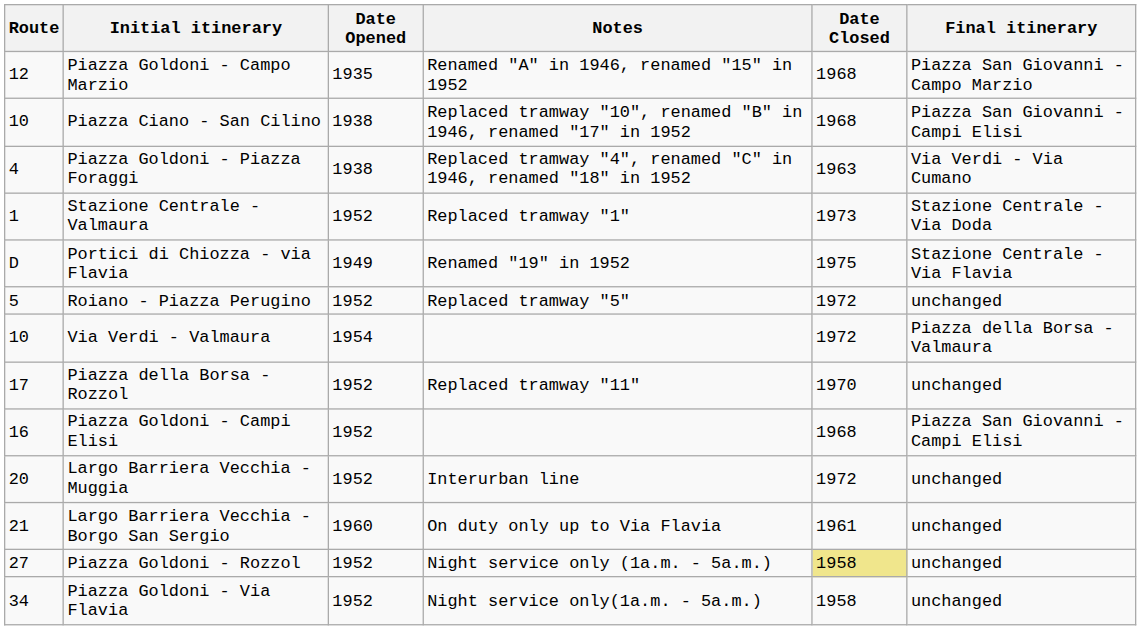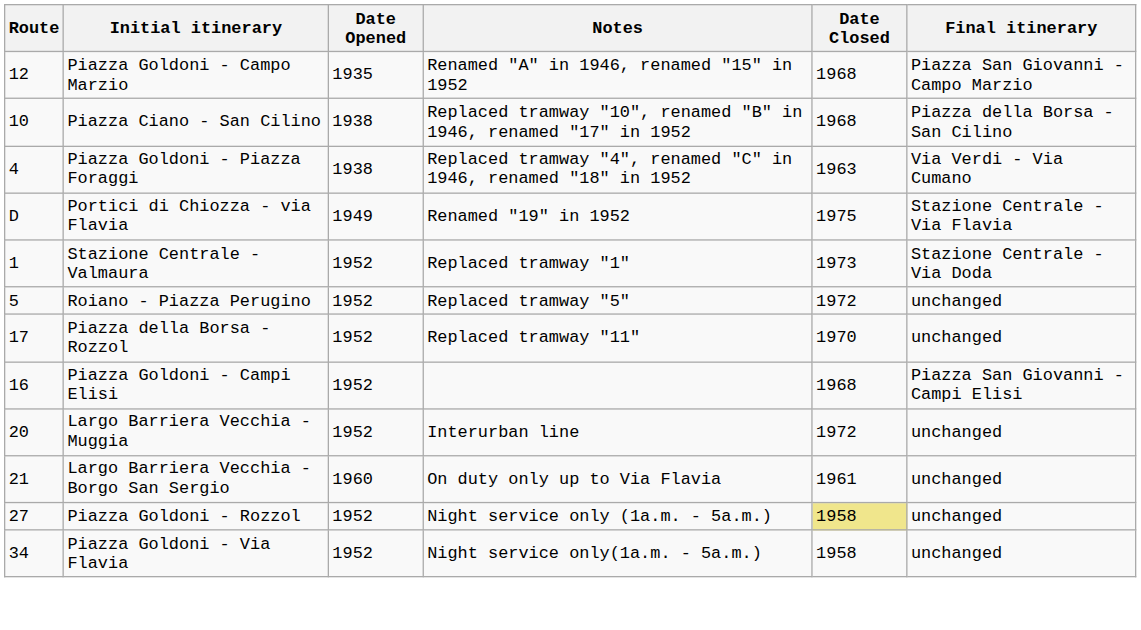Piazza Ciano - San Cilino | Final itinerary: Piazza San Giovanni - Campi Elisi -> Piazza della Borsa - San Cilino
rows swapped: Portici di Chiozza - via Flavia <-> Stazione Centrale - Valmaura
- row: 10 | Via Verdi - Valmaura | 1954 | 1972 | Piazza della Borsa - Valmaura
